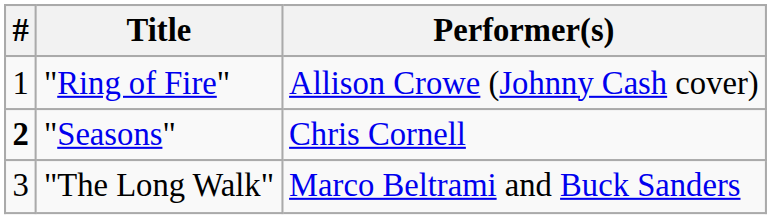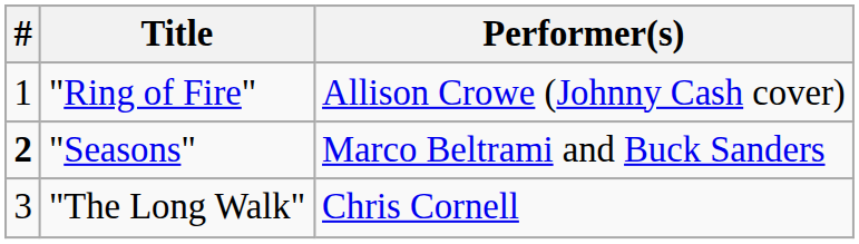"Seasons" | Performer(s): Chris Cornell -> Marco Beltrami and Buck Sanders
"The Long Walk" | Performer(s): Marco Beltrami and Buck Sanders -> Chris Cornell
